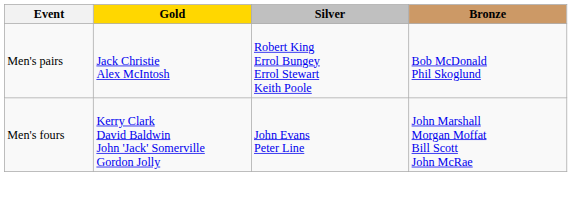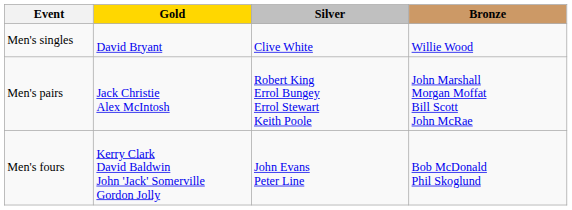+ row: Men's singles | David Bryant | Clive White | Willie Wood
Men's pairs | Bronze: Bob McDonald Phil Skoglund -> John Marshall Morgan Moffat Bill Scott John McRae
Men's fours | Bronze: John Marshall Morgan Moffat Bill Scott John McRae -> Bob McDonald Phil Skoglund
